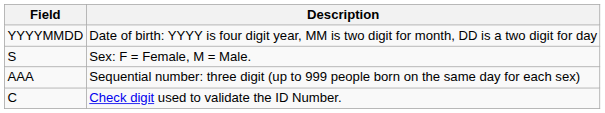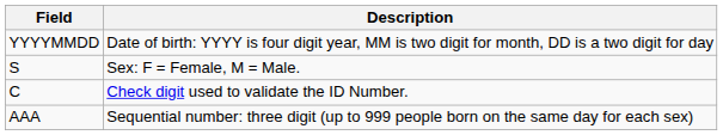rows swapped: AAA <-> C
